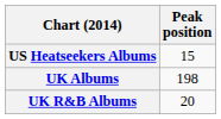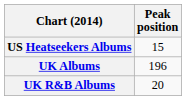UK Albums | Peak position: 198 -> 196
